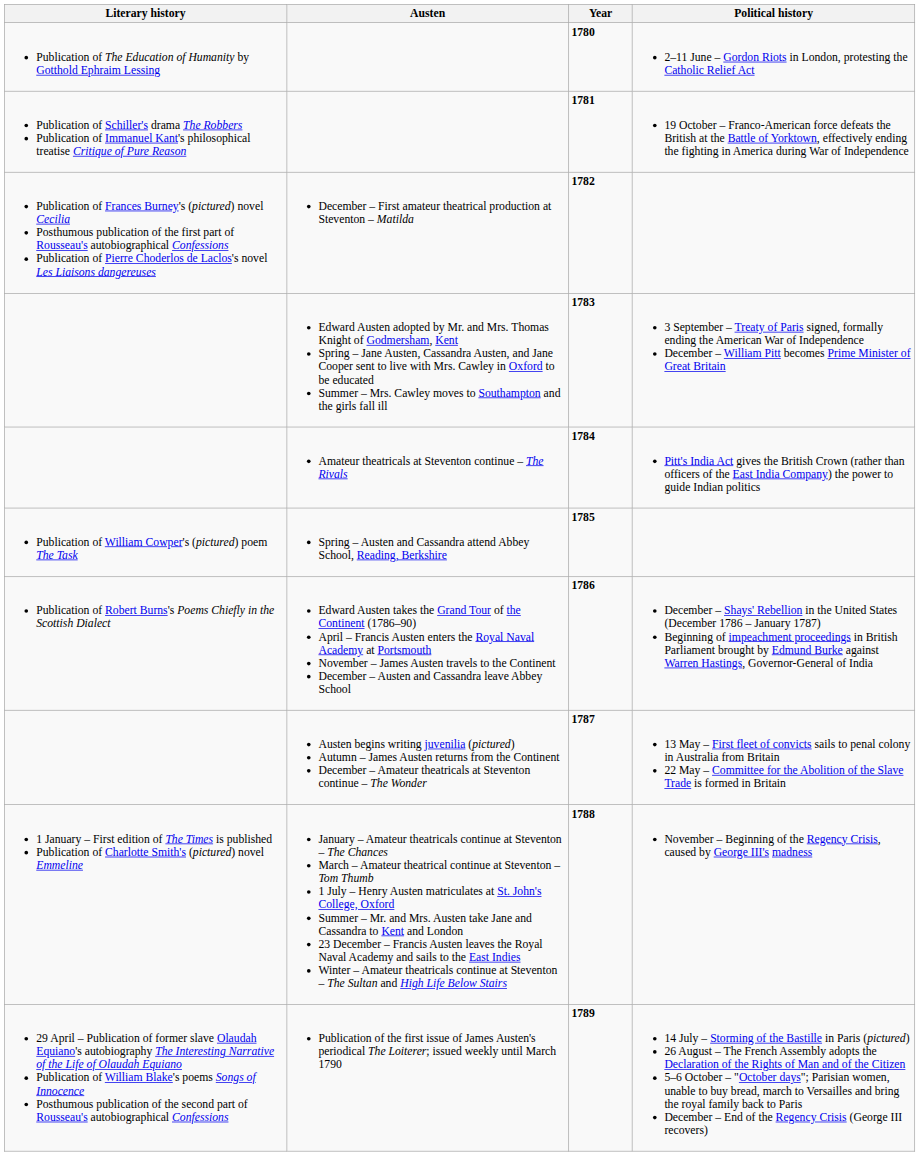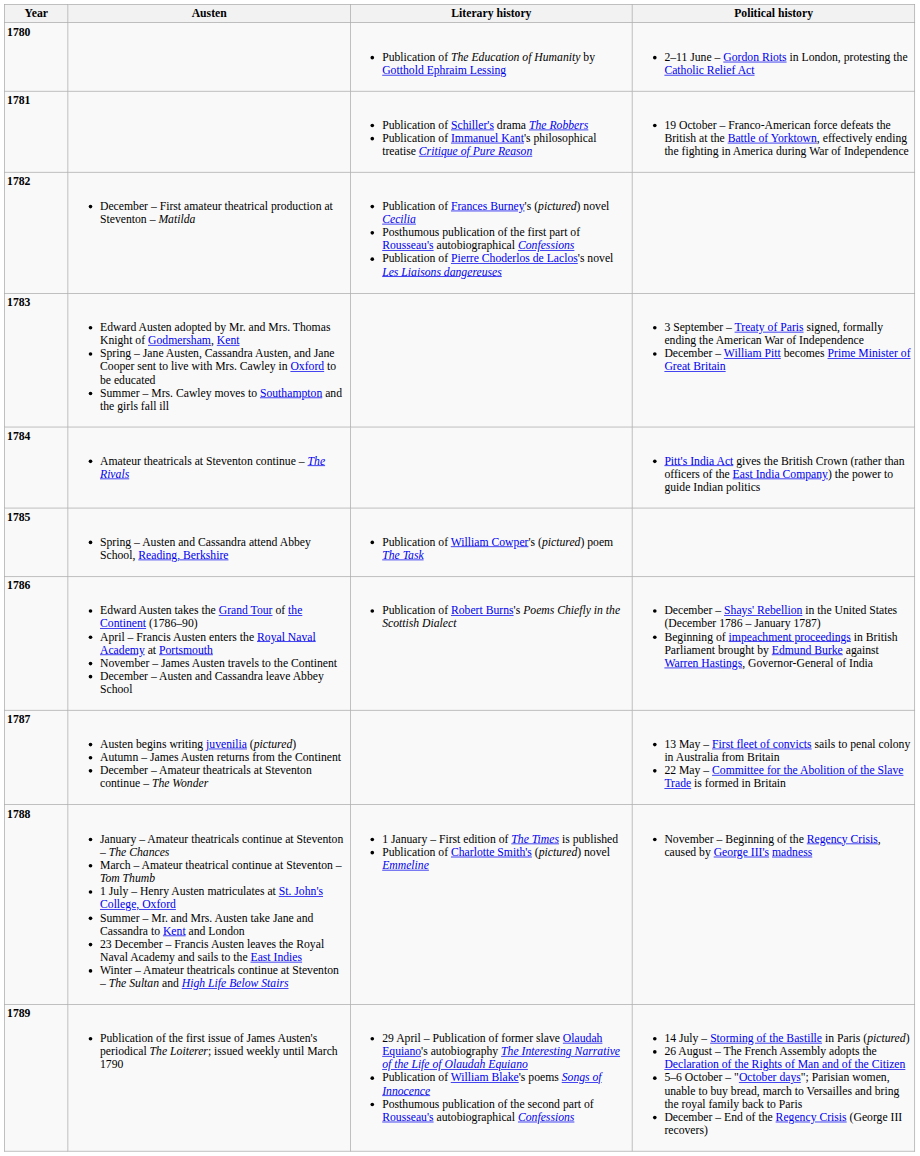columns swapped: Year <-> Literary history
